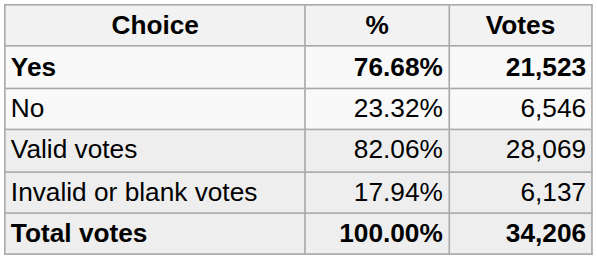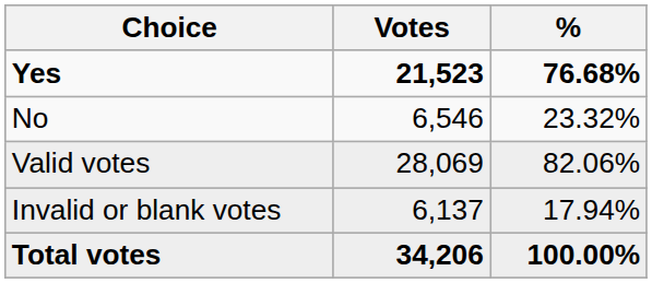columns swapped: Votes <-> %
